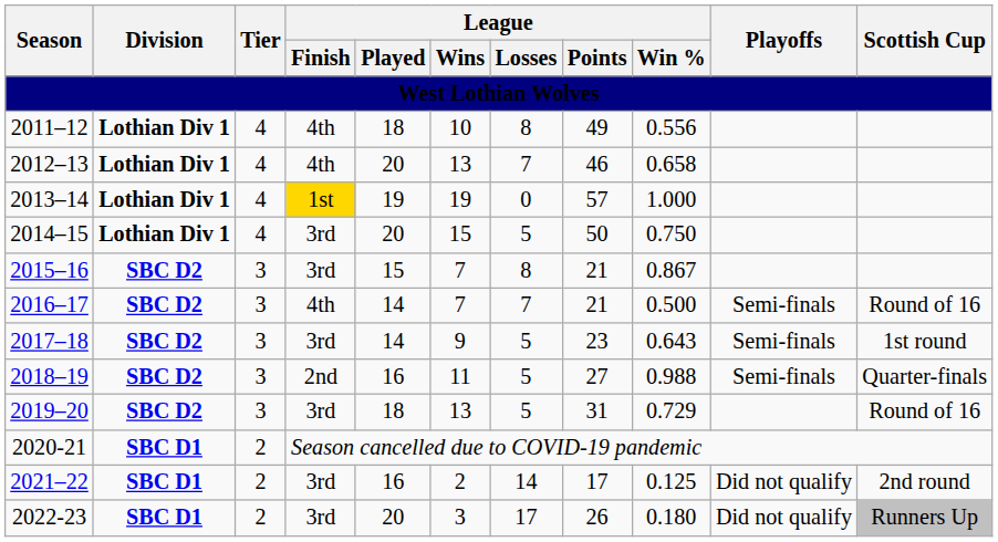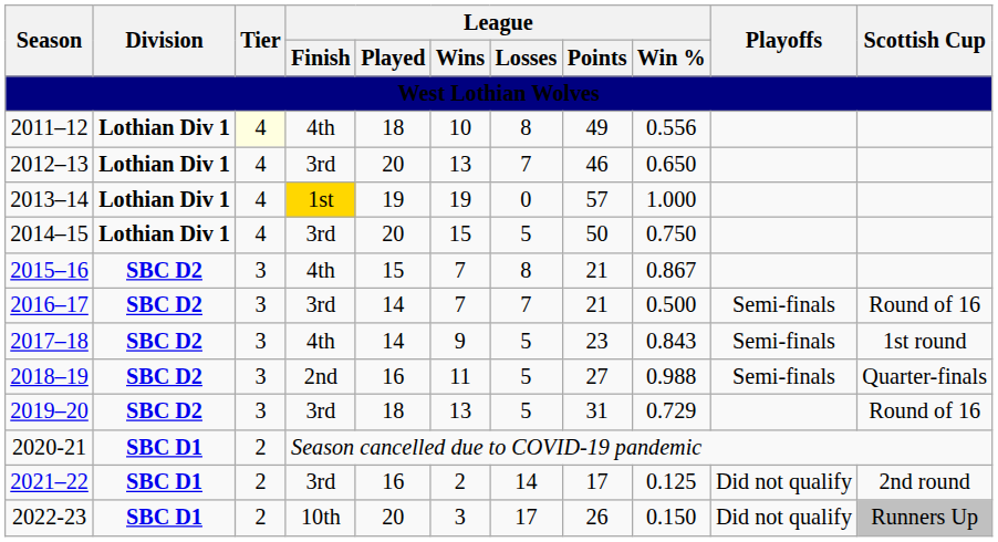2011–12 | Tier: no background -> lightyellow background
2012–13 | League / Finish: 4th -> 3rd
2012–13 | League / Win %: 0.658 -> 0.650
2015–16 | League / Finish: 3rd -> 4th
2016–17 | League / Finish: 4th -> 3rd
2017–18 | League / Finish: 3rd -> 4th
2017–18 | League / Win %: 0.643 -> 0.843
2022-23 | League / Finish: 3rd -> 10th
2022-23 | League / Win %: 0.180 -> 0.150
